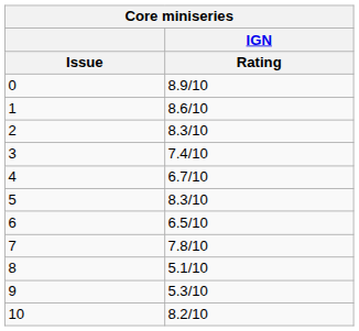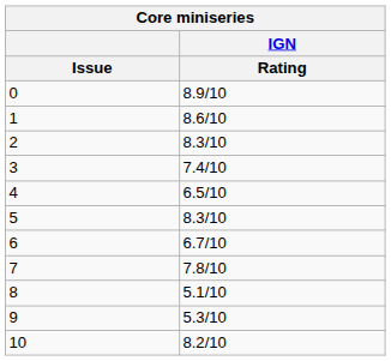4 | IGN / Rating: 6.7/10 -> 6.5/10
6 | IGN / Rating: 6.5/10 -> 6.7/10
